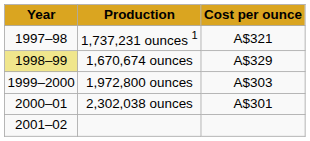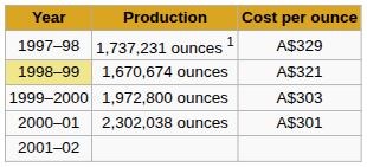1,737,231 ounces 1 | Cost per ounce: A$321 -> A$329
1,670,674 ounces | Cost per ounce: A$329 -> A$321
